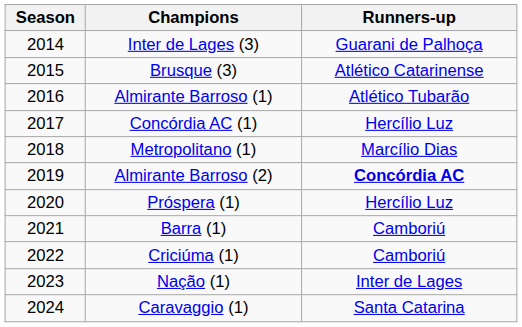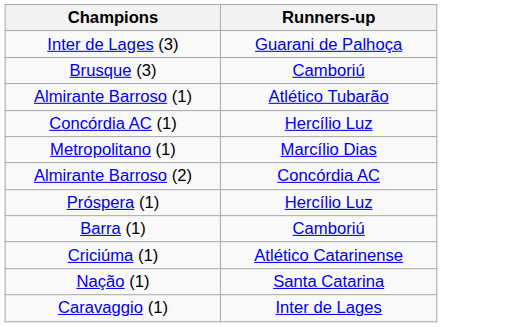- column: Season | 2014 | 2015 | 2016 | 2017 | 2018 | 2019 | 2020 | 2021 | 2022 | 2023 | 2024
Brusque (3) | Runners-up: Atlético Catarinense -> Camboriú
Almirante Barroso (2) | Runners-up: bold -> normal
Criciúma (1) | Runners-up: Camboriú -> Atlético Catarinense
Nação (1) | Runners-up: Inter de Lages -> Santa Catarina
Caravaggio (1) | Runners-up: Santa Catarina -> Inter de Lages
